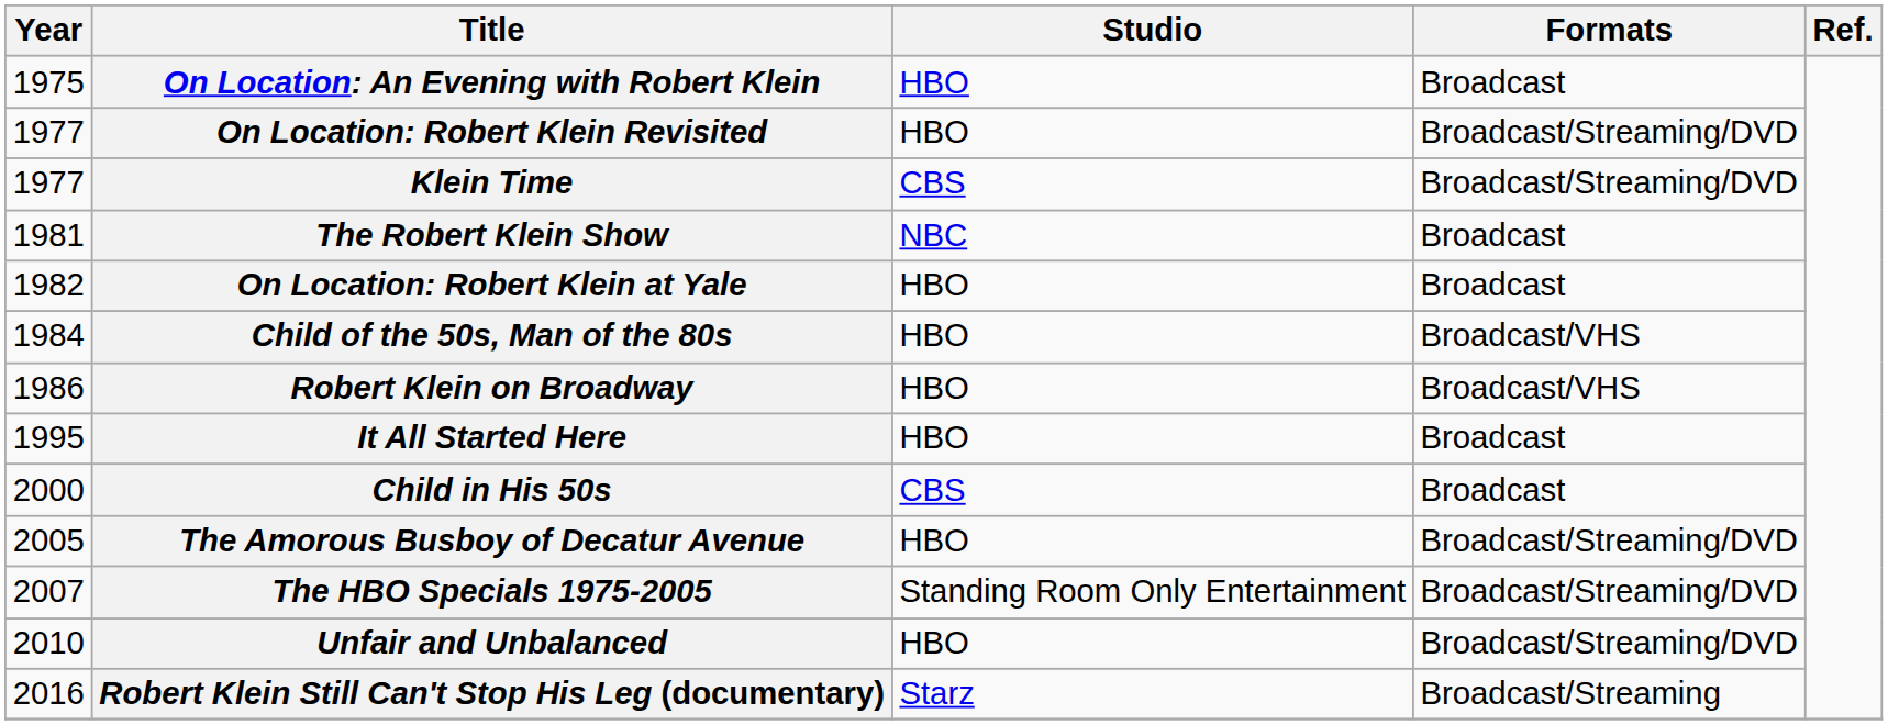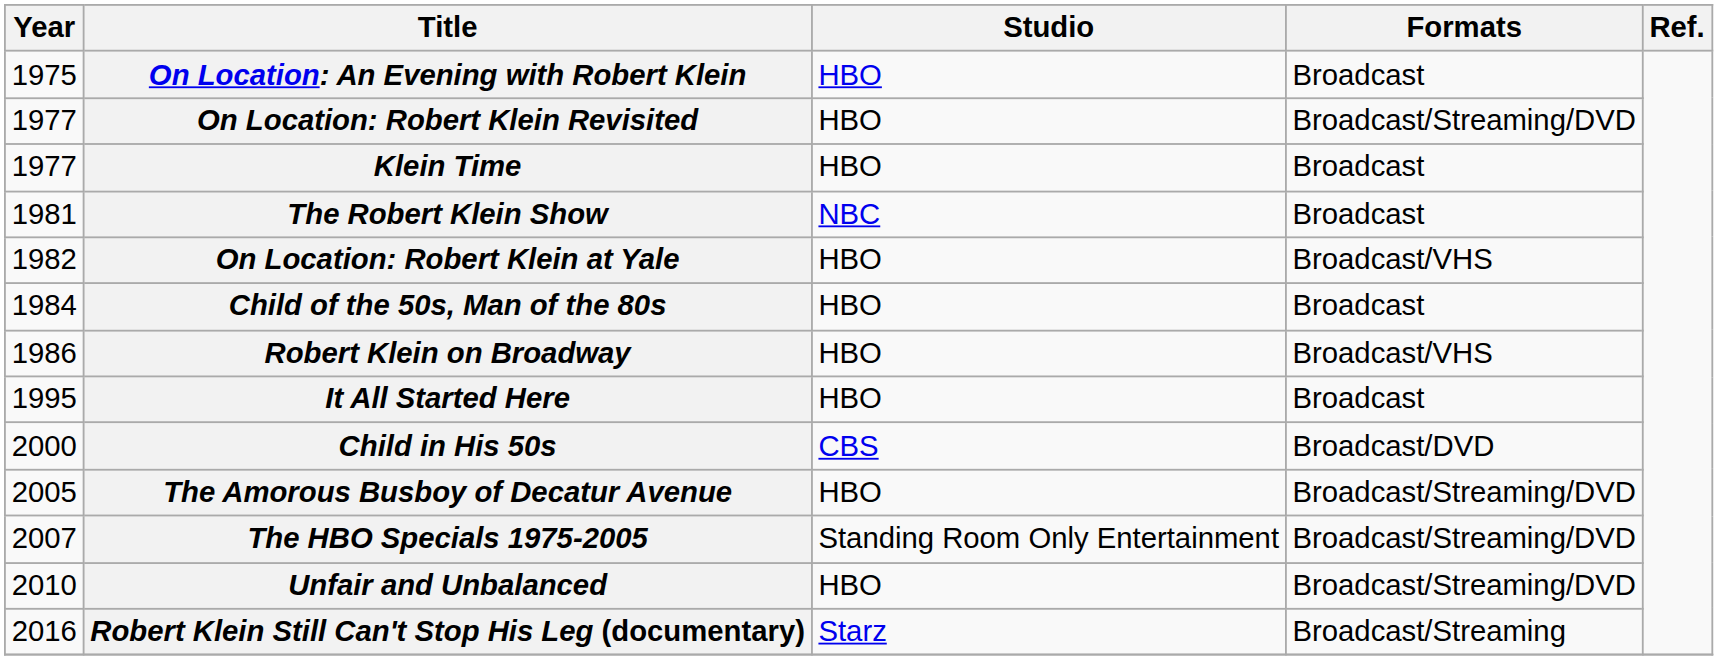Klein Time | Studio: CBS -> HBO
Klein Time | Formats: Broadcast/Streaming/DVD -> Broadcast
On Location: Robert Klein at Yale | Formats: Broadcast -> Broadcast/VHS
Child of the 50s, Man of the 80s | Formats: Broadcast/VHS -> Broadcast
Child in His 50s | Formats: Broadcast -> Broadcast/DVD
